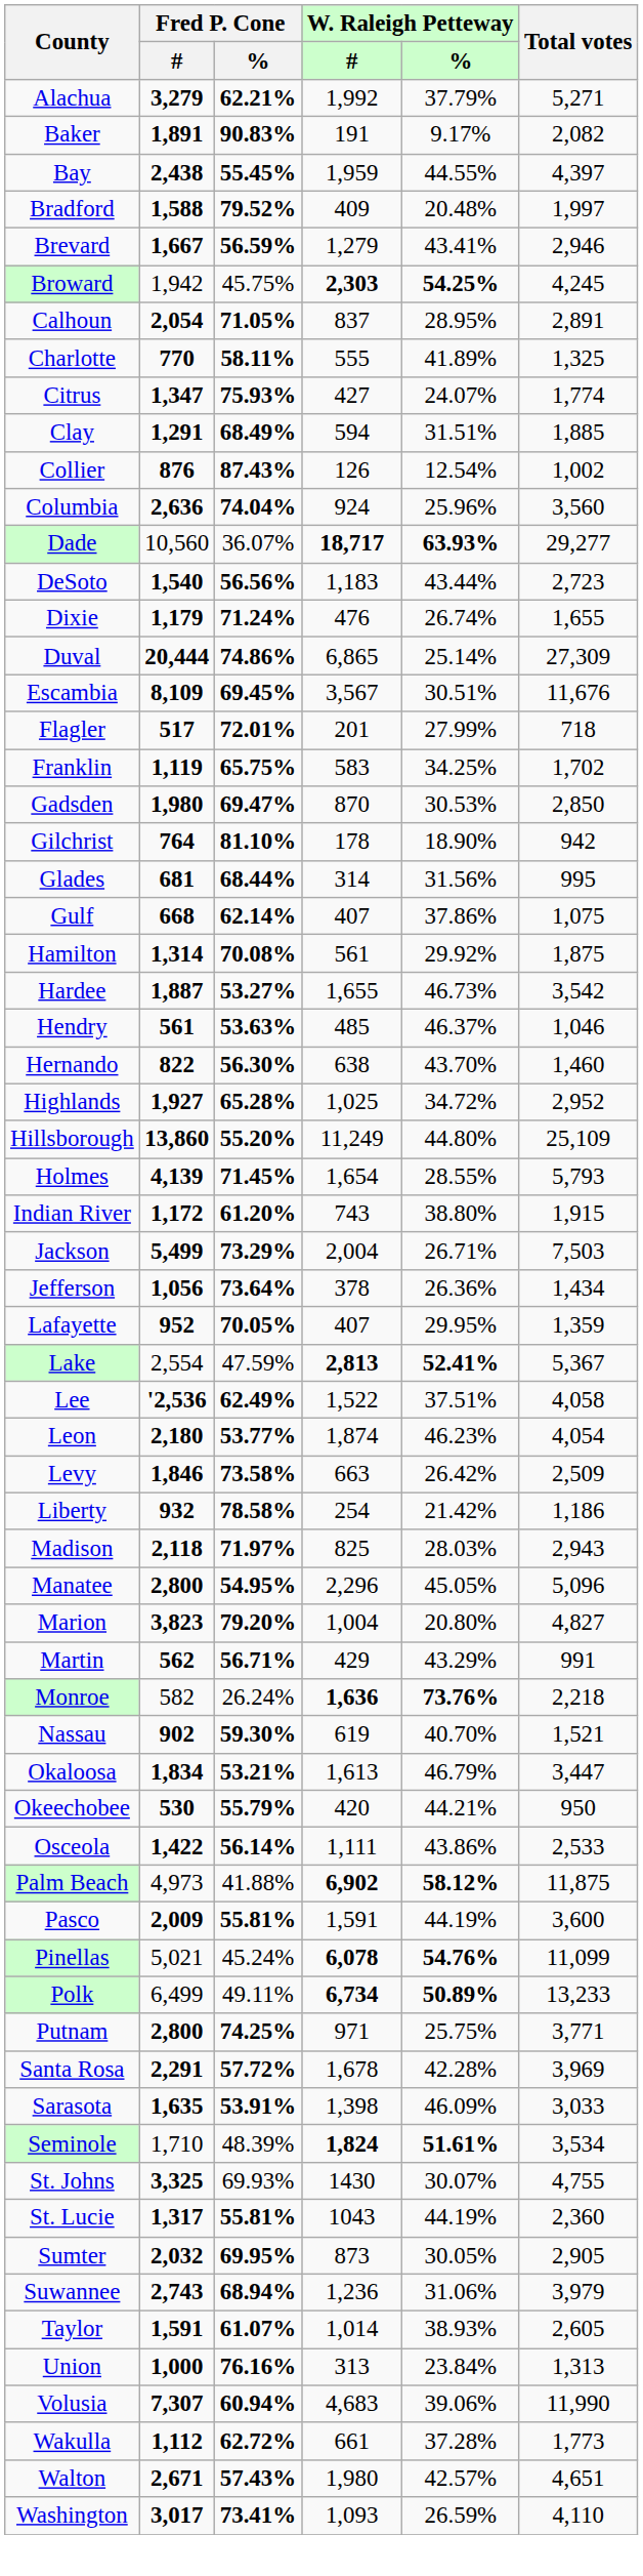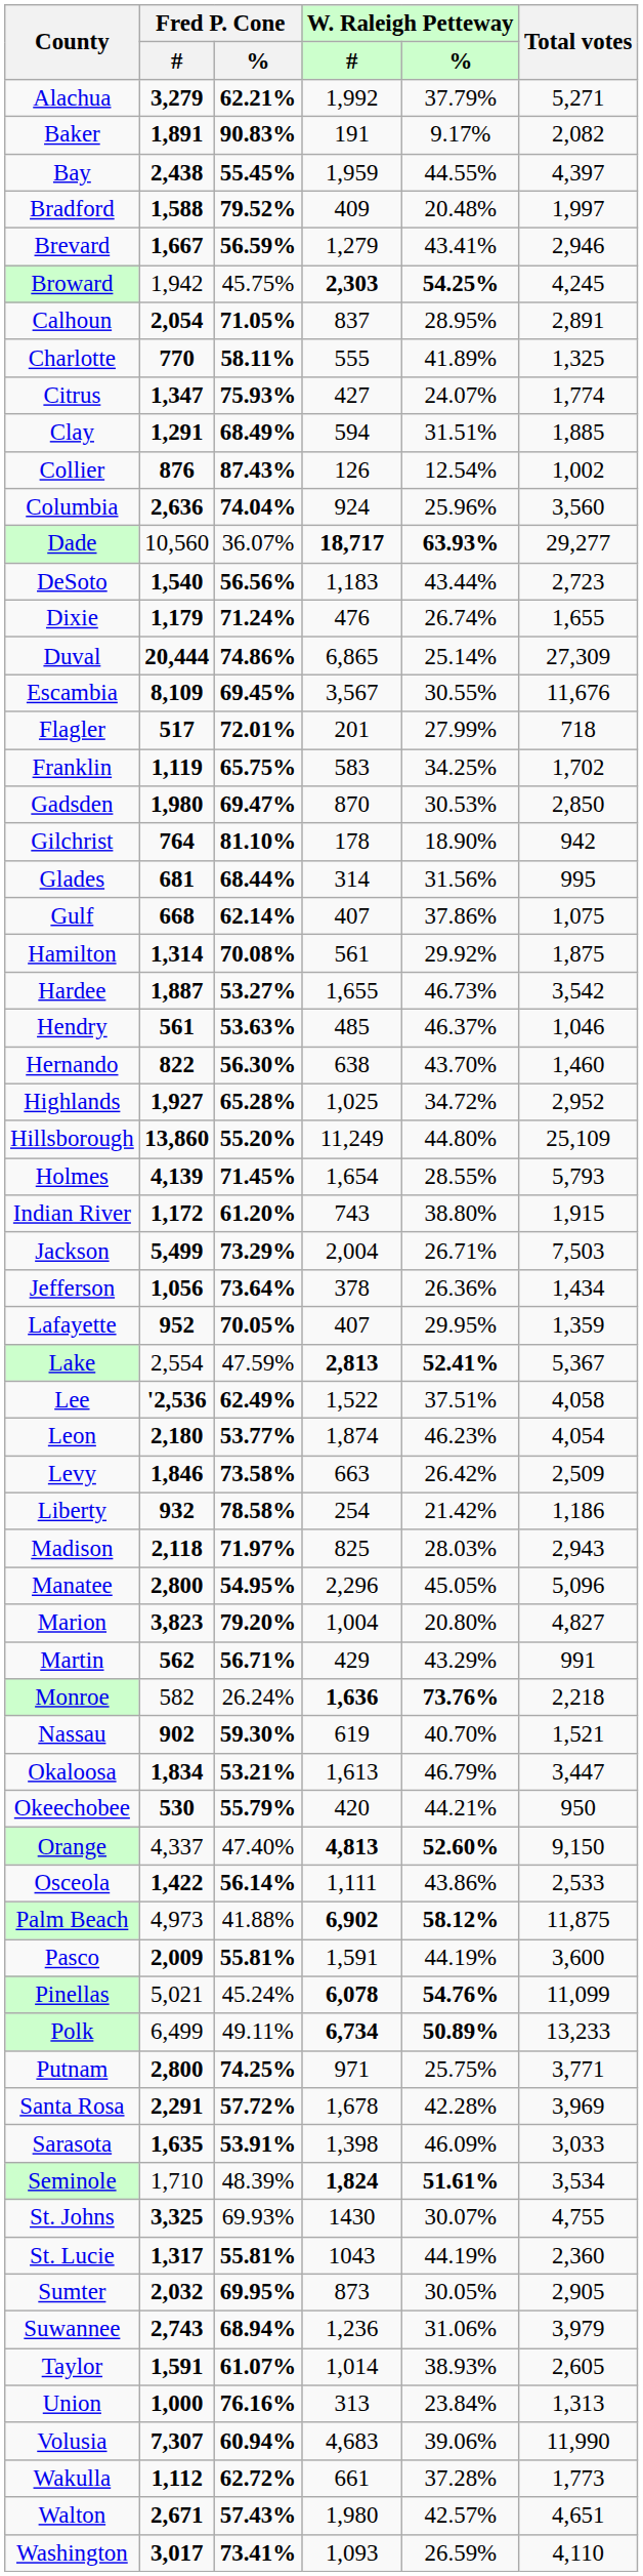Escambia | W. Raleigh Petteway / %: 30.51% -> 30.55%
+ row: Orange | 4,337 | 47.40% | 4,813 | 52.60% | 9,150
